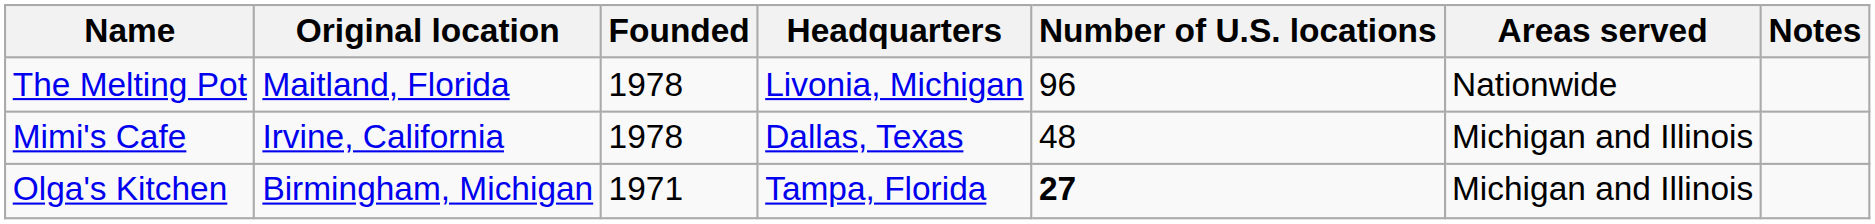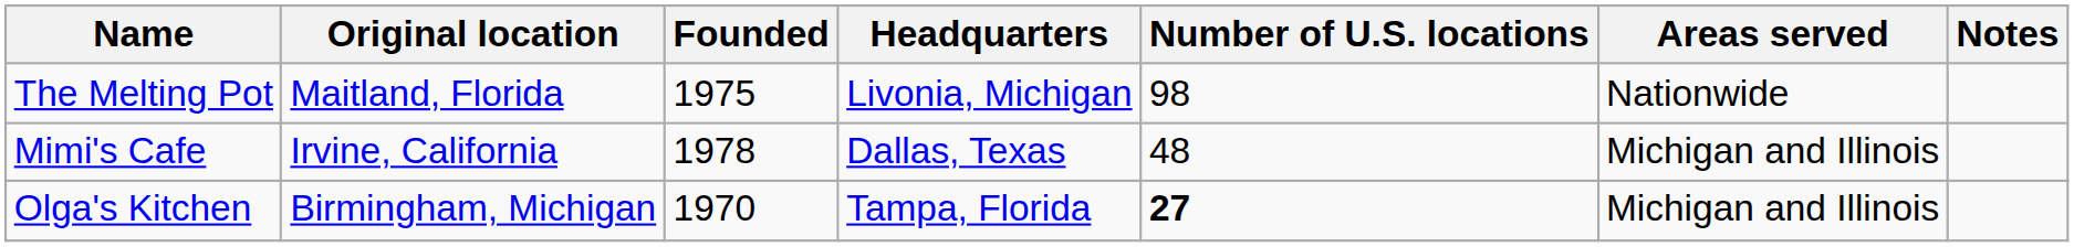The Melting Pot | Founded: 1978 -> 1975
The Melting Pot | Number of U.S. locations: 96 -> 98
Olga's Kitchen | Founded: 1971 -> 1970
